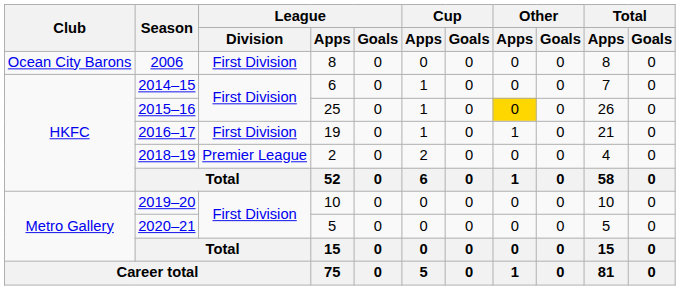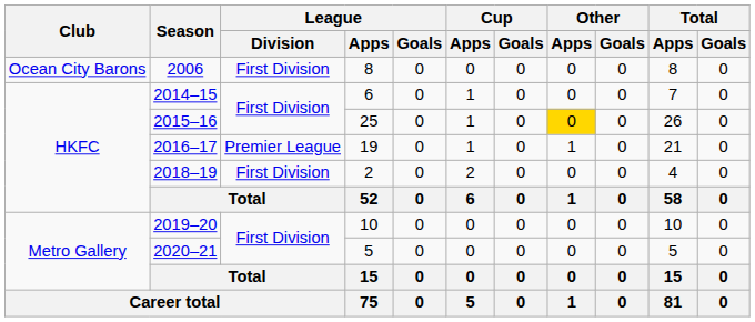2016–17 | League / Division: First Division -> Premier League
2018–19 | League / Division: Premier League -> First Division
